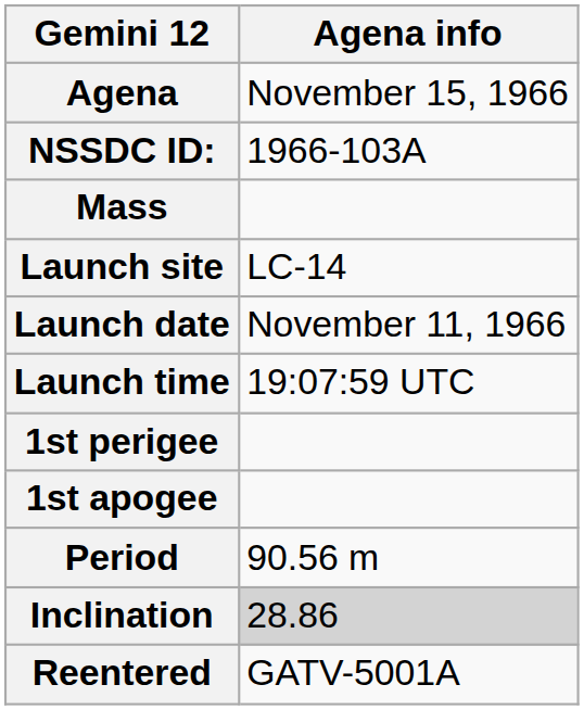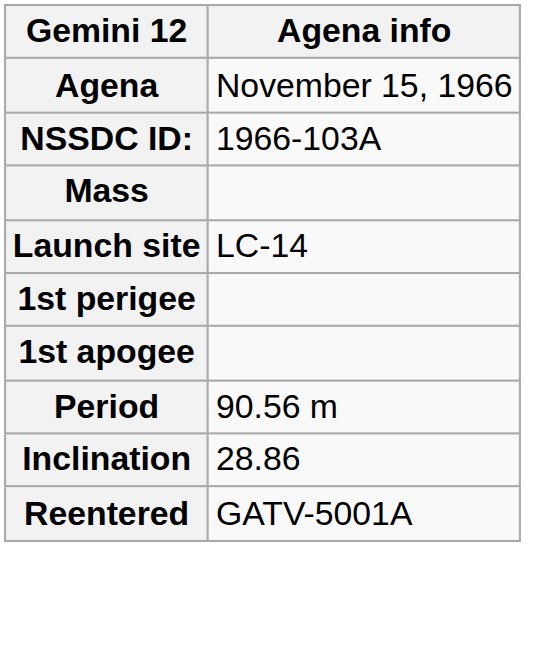- row: Launch date | November 11, 1966
- row: Launch time | 19:07:59 UTC
Inclination | Agena info: lightgrey background -> no background
